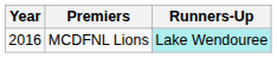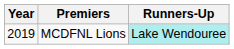MCDFNL Lions | Year: 2016 -> 2019
